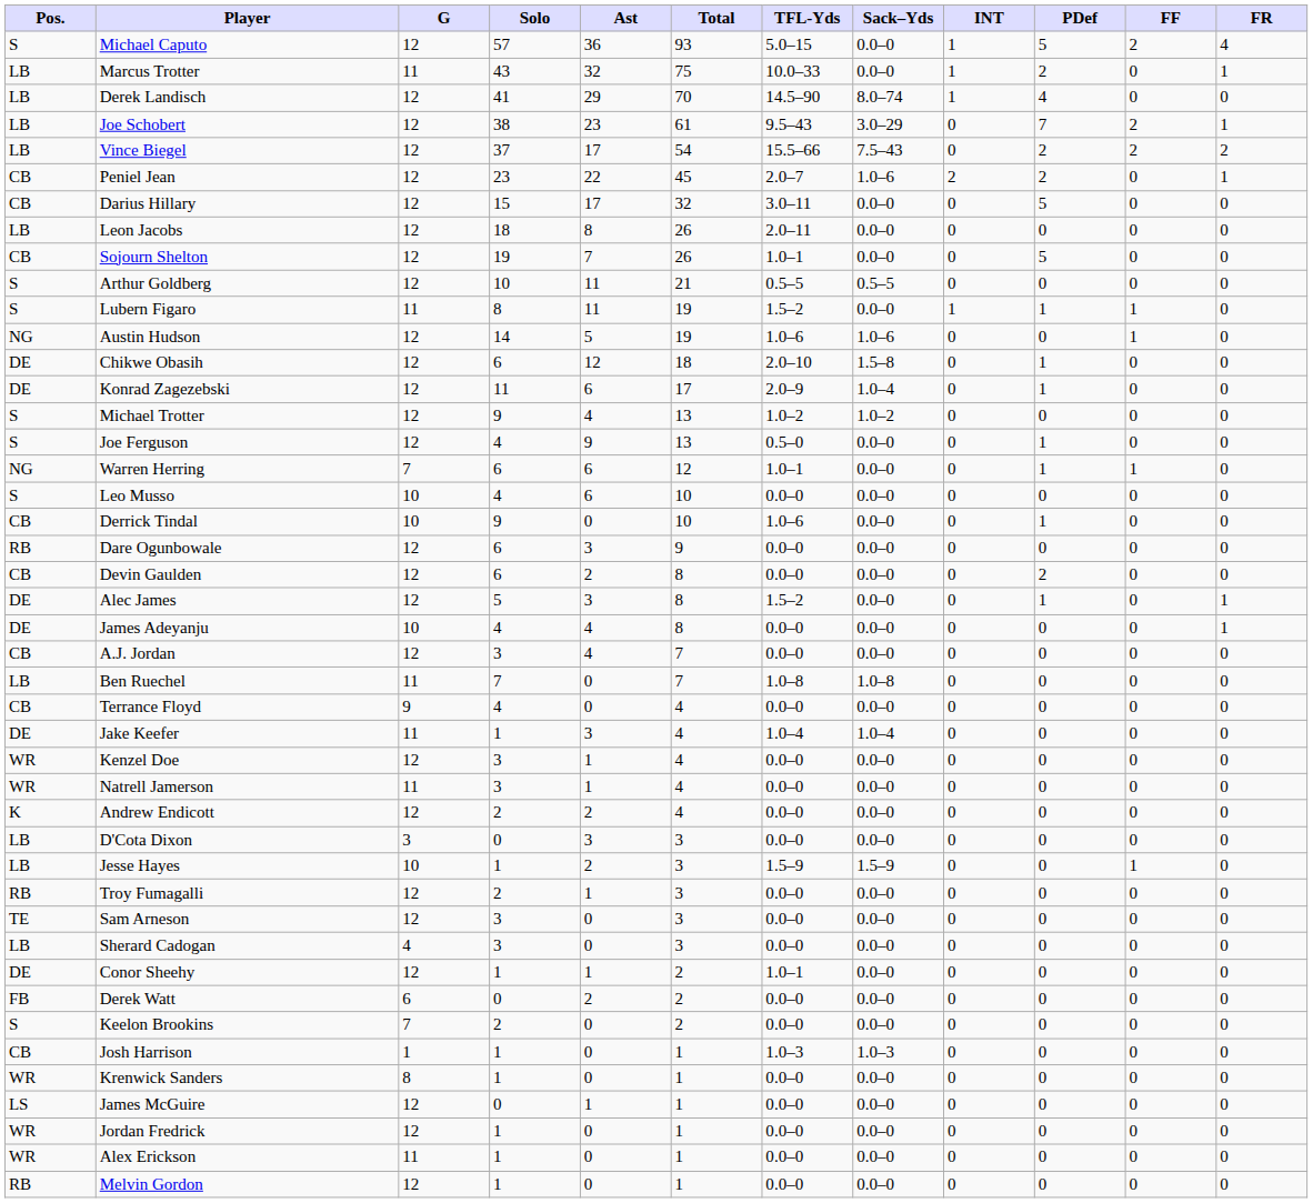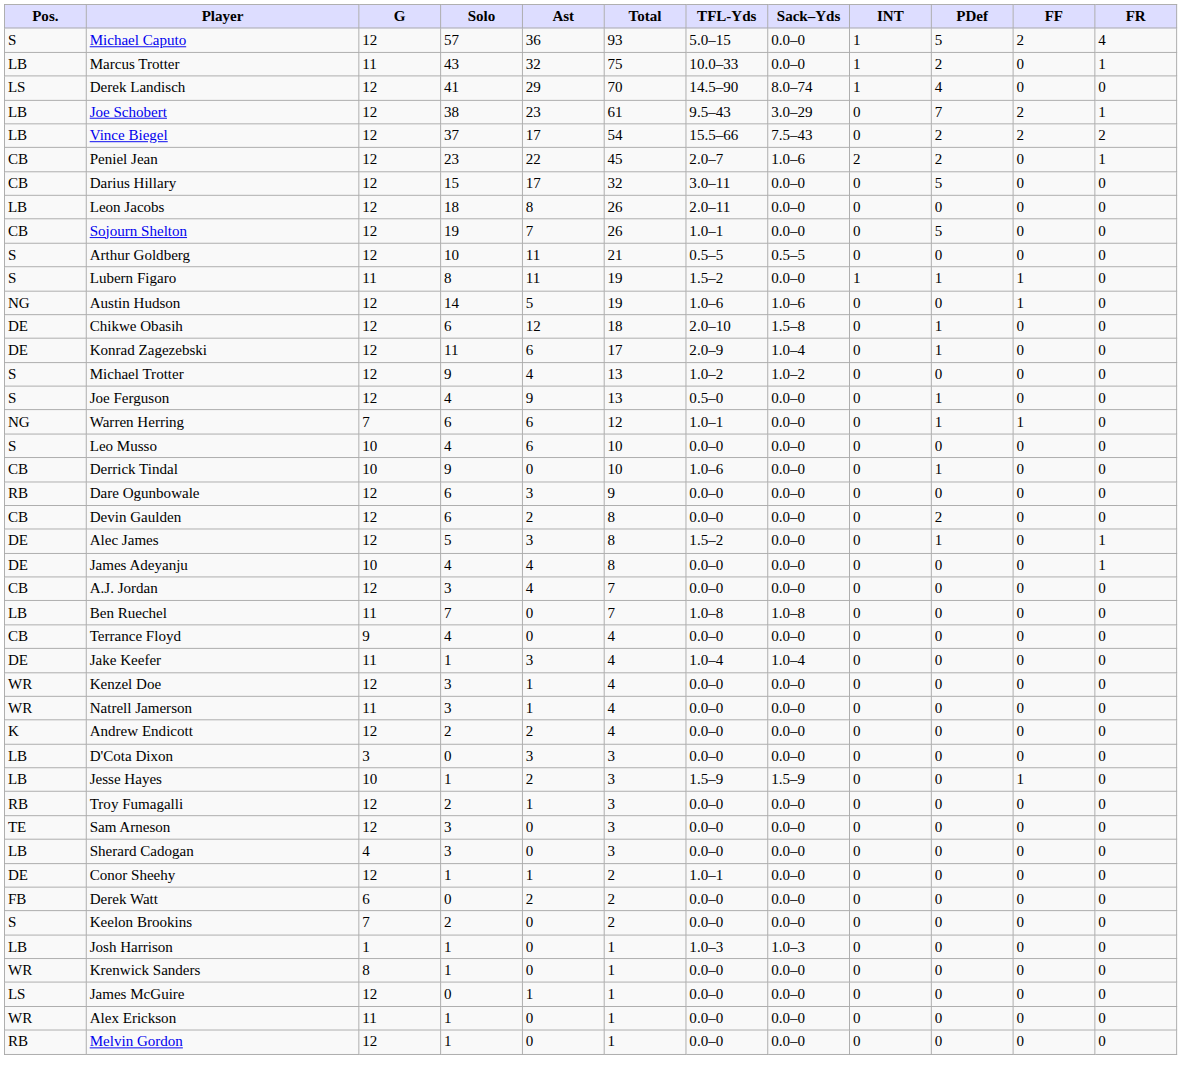Derek Landisch | Pos.: LB -> LS
Josh Harrison | Pos.: CB -> LB
- row: WR | Jordan Fredrick | 12 | 1 | 0 | 1 | 0.0–0 | 0.0–0 | 0 | 0 | 0 | 0
